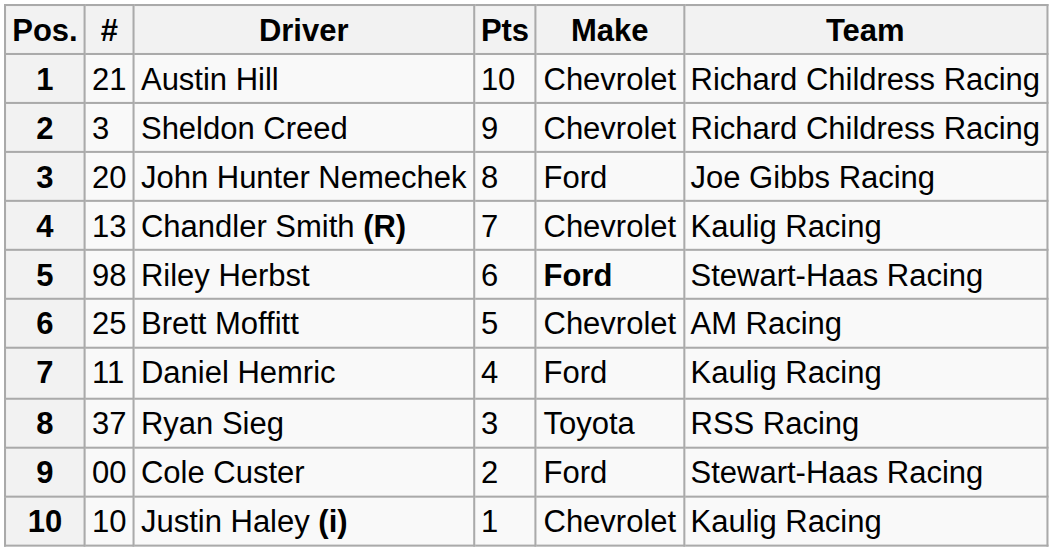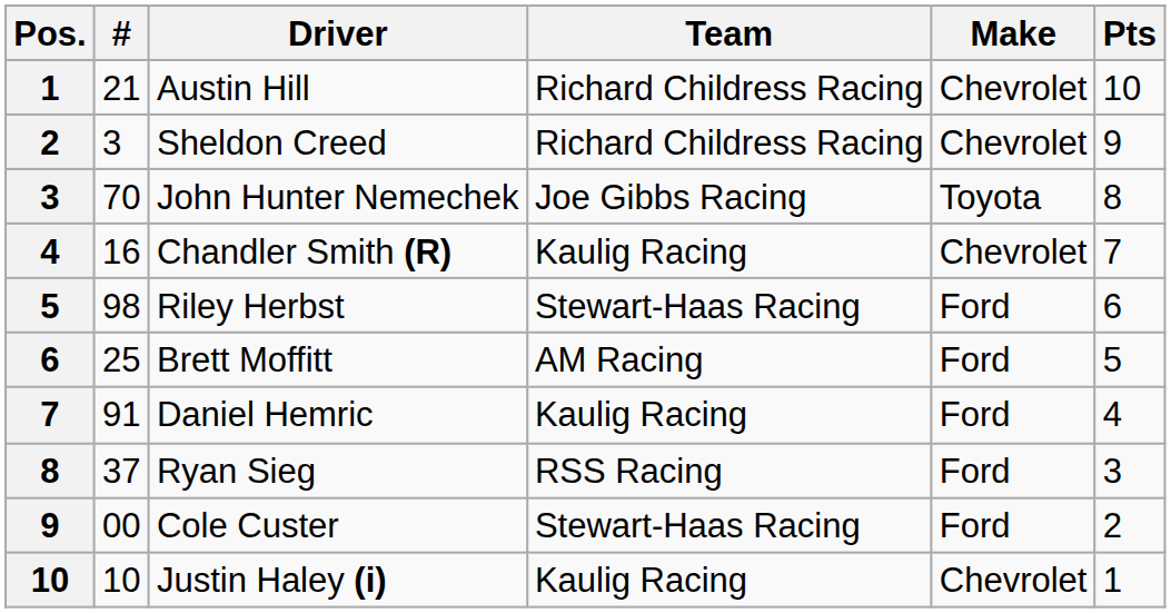columns swapped: Team <-> Pts
John Hunter Nemechek | #: 20 -> 70
John Hunter Nemechek | Make: Ford -> Toyota
Chandler Smith (R) | #: 13 -> 16
Riley Herbst | Make: bold -> normal
Brett Moffitt | Make: Chevrolet -> Ford
Daniel Hemric | #: 11 -> 91
Ryan Sieg | Make: Toyota -> Ford
